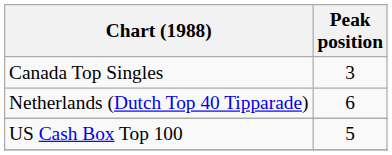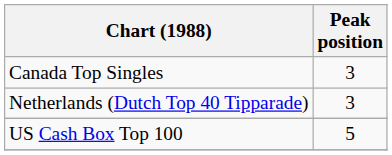Netherlands (Dutch Top 40 Tipparade) | Peak position: 6 -> 3
